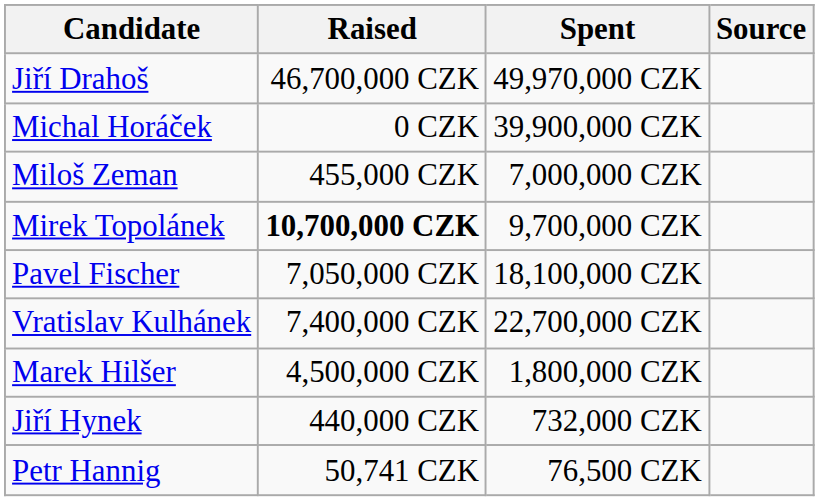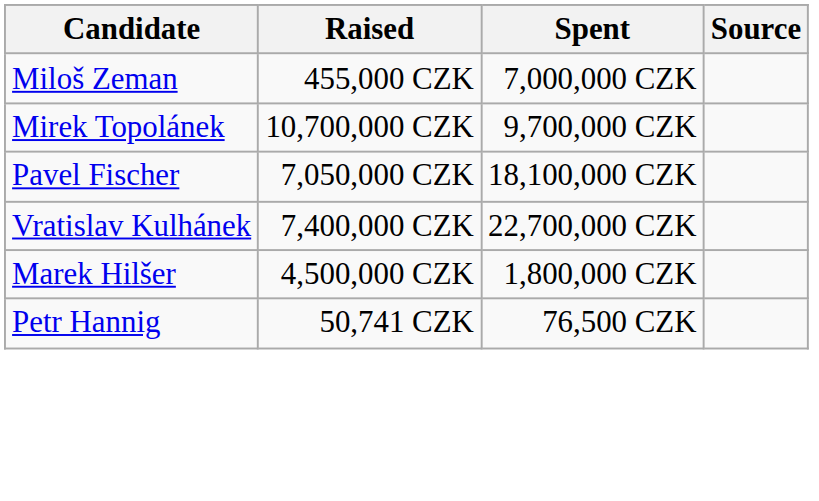- row: Jiří Drahoš | 46,700,000 CZK | 49,970,000 CZK
- row: Michal Horáček | 0 CZK | 39,900,000 CZK
Mirek Topolánek | Raised: bold -> normal
- row: Jiří Hynek | 440,000 CZK | 732,000 CZK
